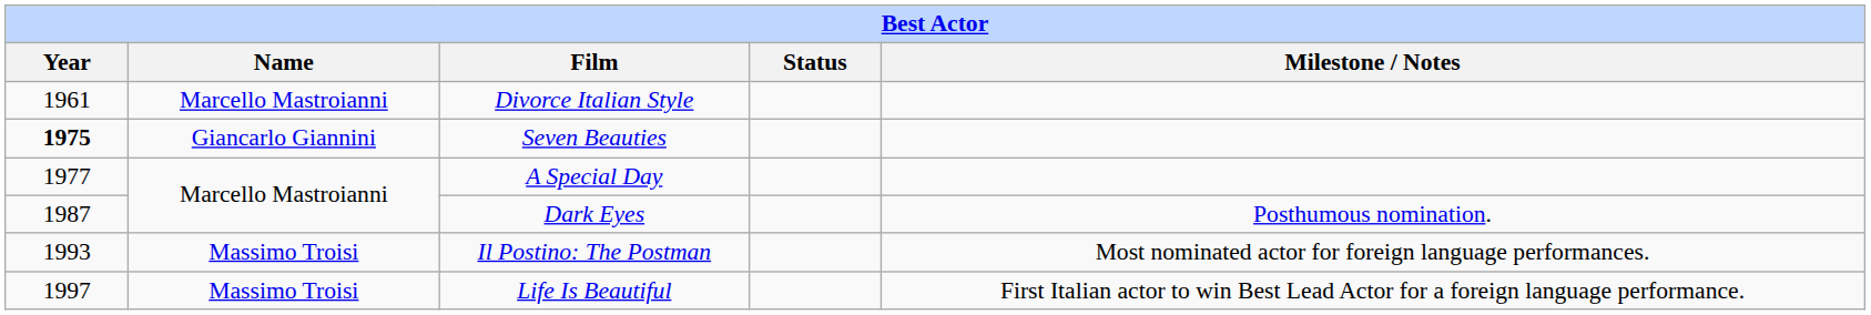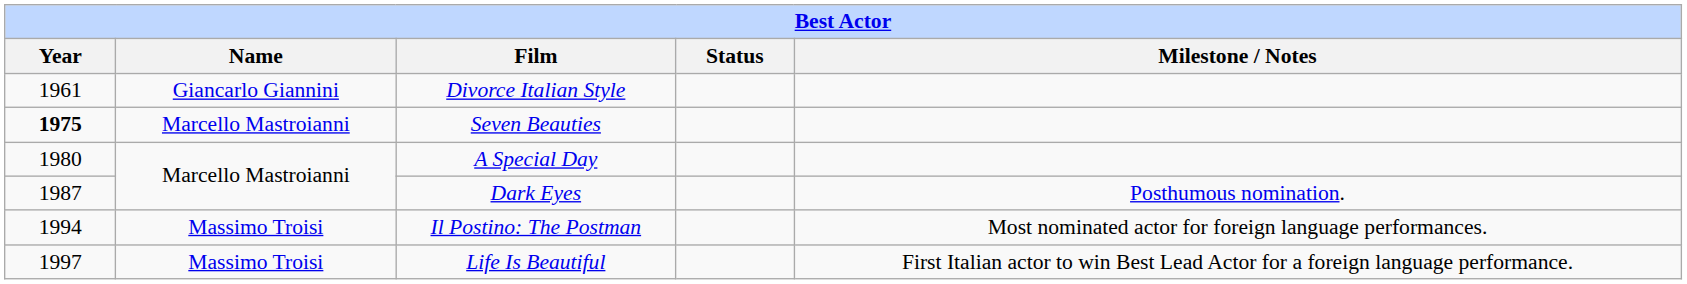Divorce Italian Style | Name: Marcello Mastroianni -> Giancarlo Giannini
Seven Beauties | Name: Giancarlo Giannini -> Marcello Mastroianni
A Special Day | Year: 1977 -> 1980
Il Postino: The Postman | Year: 1993 -> 1994
